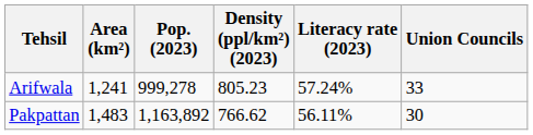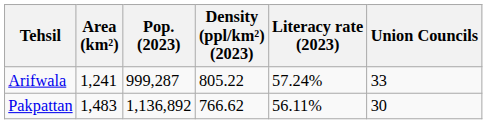Arifwala | Pop. (2023): 999,278 -> 999,287
Arifwala | Density (ppl/km²) (2023): 805.23 -> 805.22
Pakpattan | Pop. (2023): 1,163,892 -> 1,136,892
